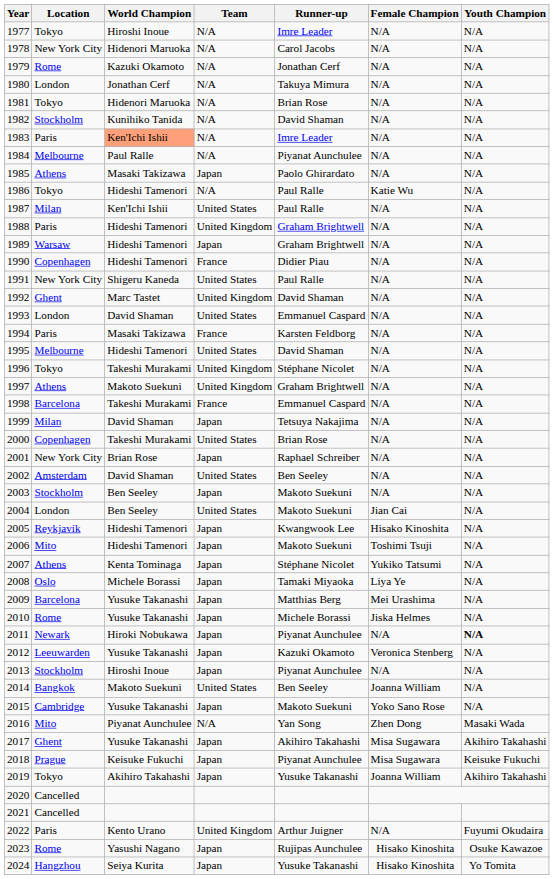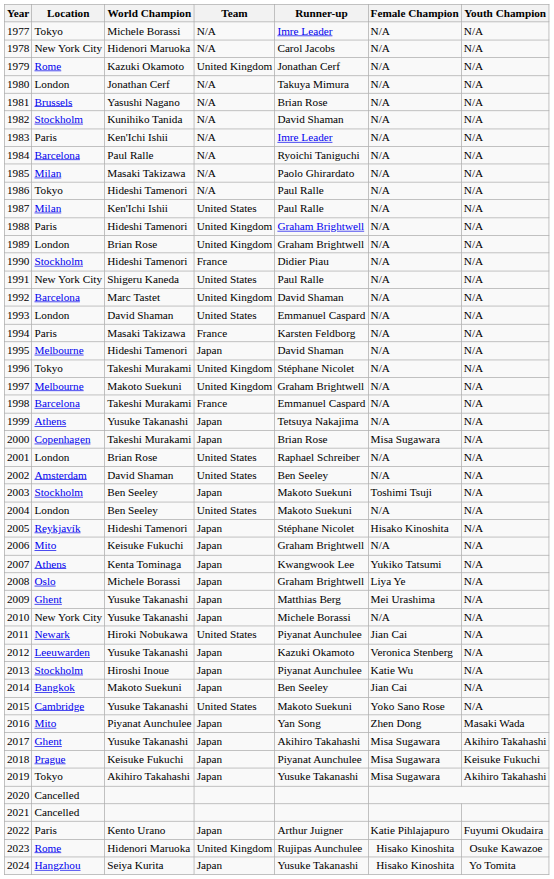1977 | World Champion: Hiroshi Inoue -> Michele Borassi
1979 | Team: N/A -> United Kingdom
1981 | Location: Tokyo -> Brussels
1981 | World Champion: Hidenori Maruoka -> Yasushi Nagano
1983 | World Champion: lightsalmon background -> no background
1984 | Location: Melbourne -> Barcelona
1984 | Runner-up: Piyanat Aunchulee -> Ryoichi Taniguchi
1985 | Location: Athens -> Milan
1985 | Team: Japan -> N/A
1986 | Female Champion: Katie Wu -> N/A
1989 | Location: Warsaw -> London
1989 | World Champion: Hideshi Tamenori -> Brian Rose
1989 | Team: Japan -> United Kingdom
1990 | Location: Copenhagen -> Stockholm
1992 | Location: Ghent -> Barcelona
1995 | Team: United States -> Japan
1997 | Location: Athens -> Melbourne
1999 | Location: Milan -> Athens
1999 | World Champion: David Shaman -> Yusuke Takanashi
2000 | Team: United States -> Japan
2000 | Female Champion: N/A -> Misa Sugawara
2001 | Location: New York City -> London
2001 | Team: Japan -> United States
2003 | Female Champion: N/A -> Toshimi Tsuji
2004 | Female Champion: Jian Cai -> N/A
2005 | Runner-up: Kwangwook Lee -> Stéphane Nicolet
2006 | World Champion: Hideshi Tamenori -> Keisuke Fukuchi
2006 | Runner-up: Makoto Suekuni -> Graham Brightwell
2006 | Female Champion: Toshimi Tsuji -> N/A
2007 | Runner-up: Stéphane Nicolet -> Kwangwook Lee
2008 | Runner-up: Tamaki Miyaoka -> Graham Brightwell
2009 | Location: Barcelona -> Ghent
2010 | Location: Rome -> New York City
2010 | Female Champion: Jiska Helmes -> N/A
2011 | Team: Japan -> United States
2011 | Female Champion: N/A -> Jian Cai
2011 | Youth Champion: bold -> normal
2013 | Female Champion: N/A -> Katie Wu
2014 | Team: United States -> Japan
2014 | Female Champion: Joanna William -> Jian Cai
2015 | Team: Japan -> United States
2016 | Team: N/A -> Japan
2019 | Female Champion: Joanna William -> Misa Sugawara
2022 | Team: United Kingdom -> Japan
2022 | Female Champion: N/A -> Katie Pihlajapuro
2023 | World Champion: Yasushi Nagano -> Hidenori Maruoka
2023 | Team: Japan -> United Kingdom
